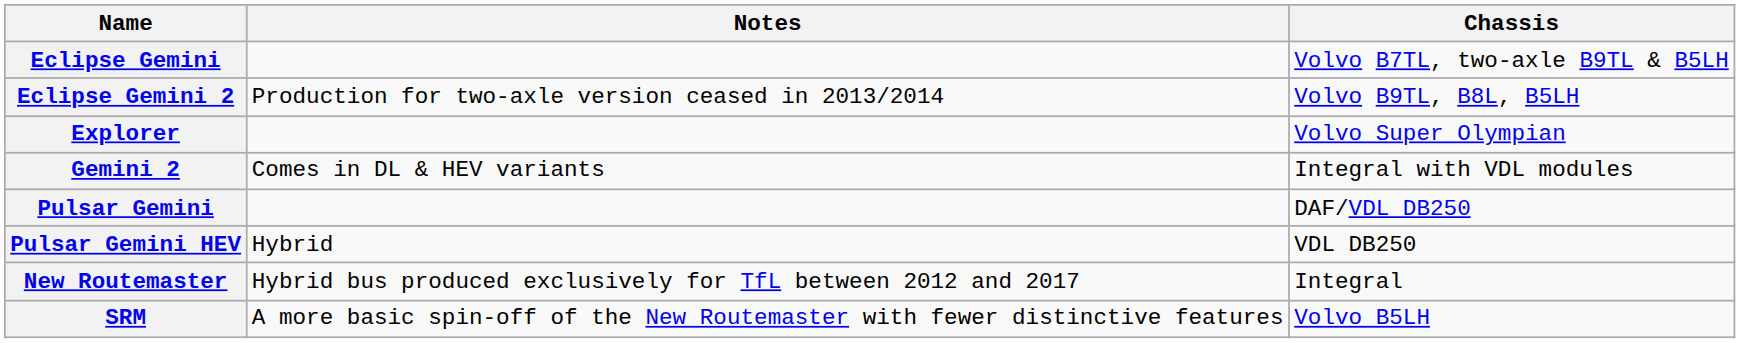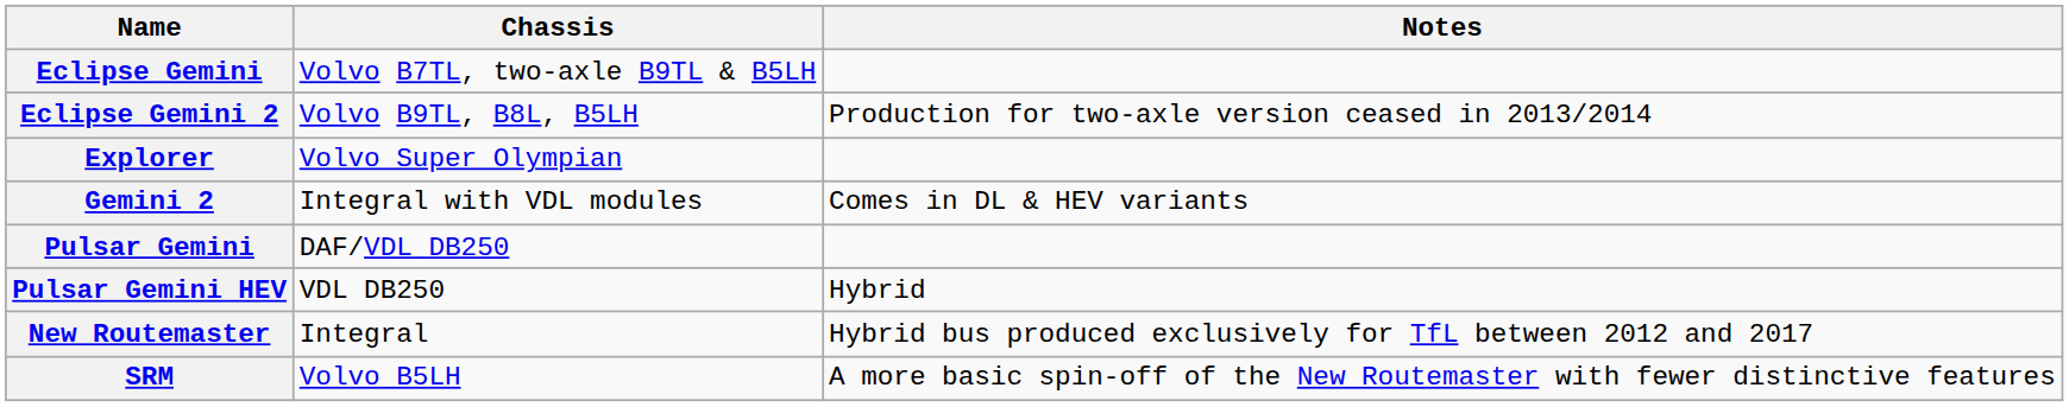columns swapped: Chassis <-> Notes
